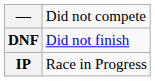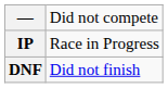rows swapped: DNF <-> IP
